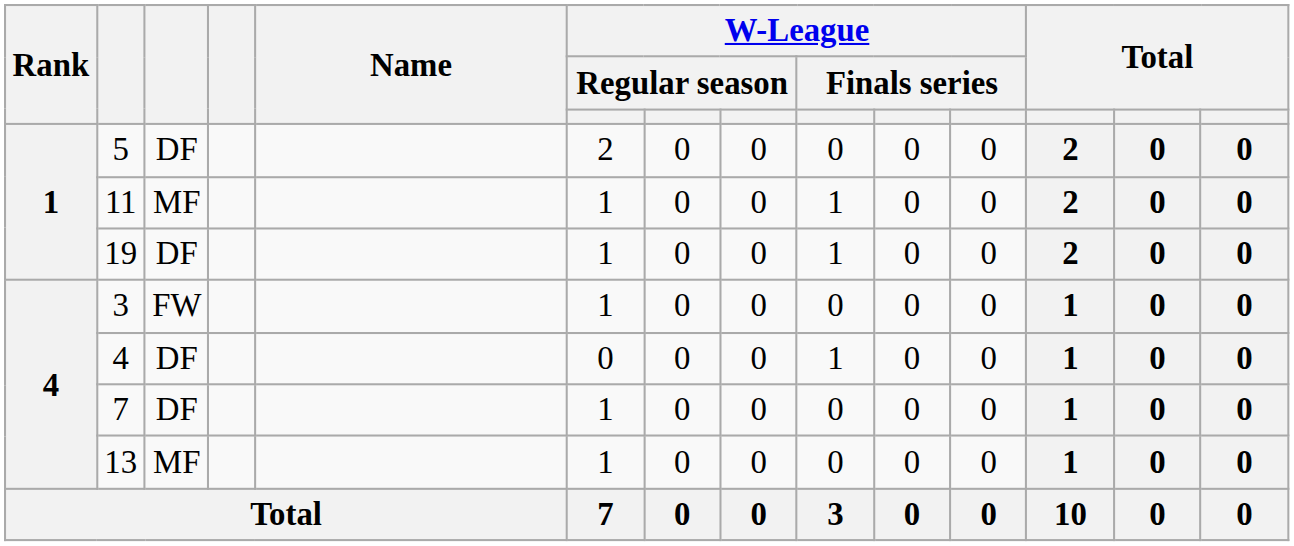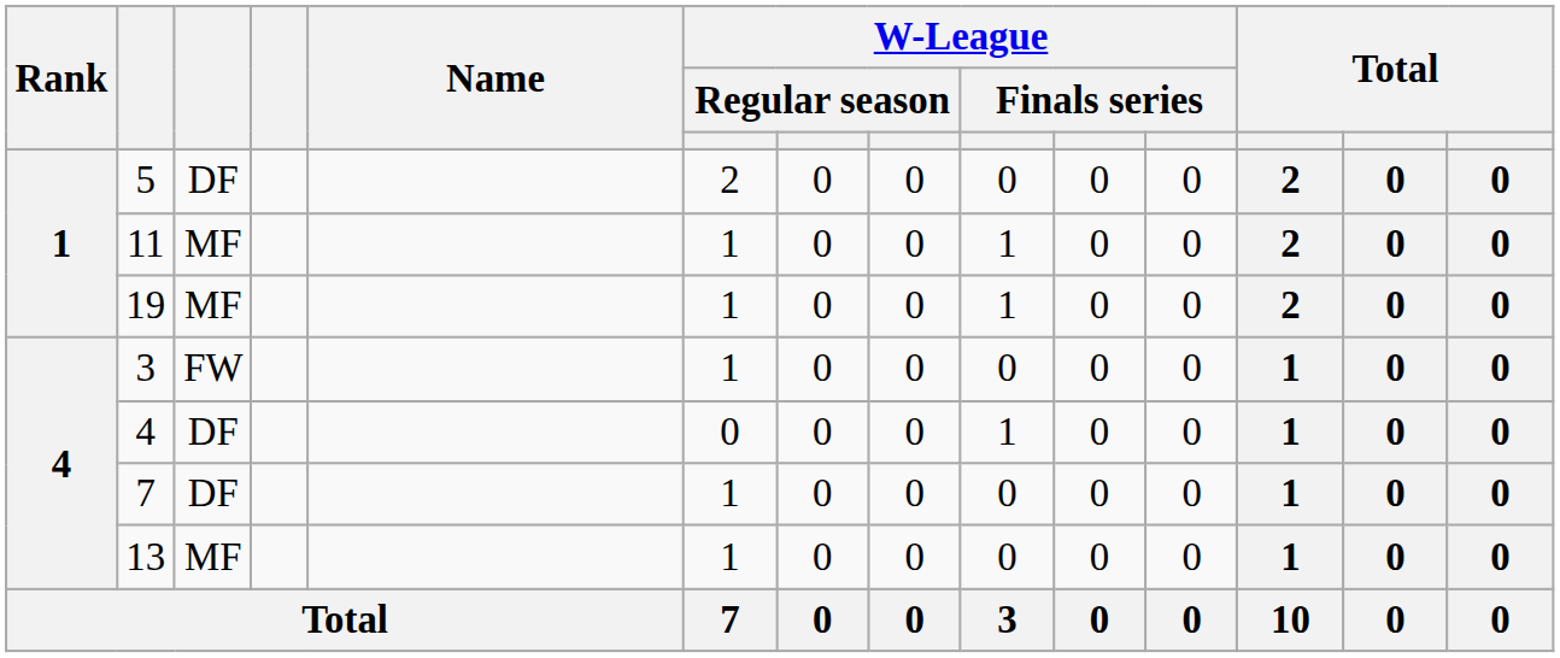19 | column 3: DF -> MF
